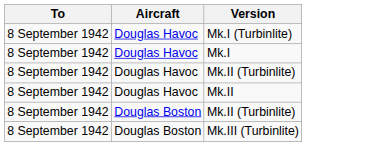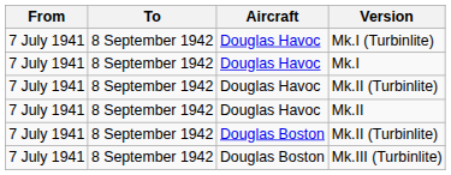+ column: From | 7 July 1941 | 7 July 1941 | 7 July 1941 | 7 July 1941 | 7 July 1941 | 7 July 1941
